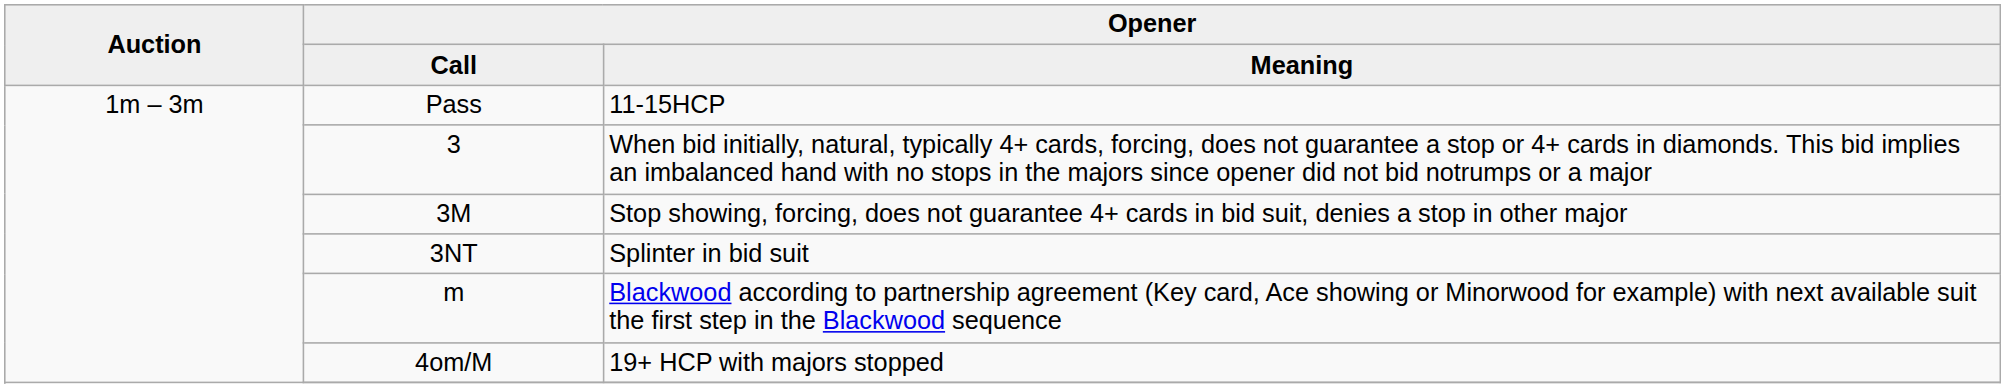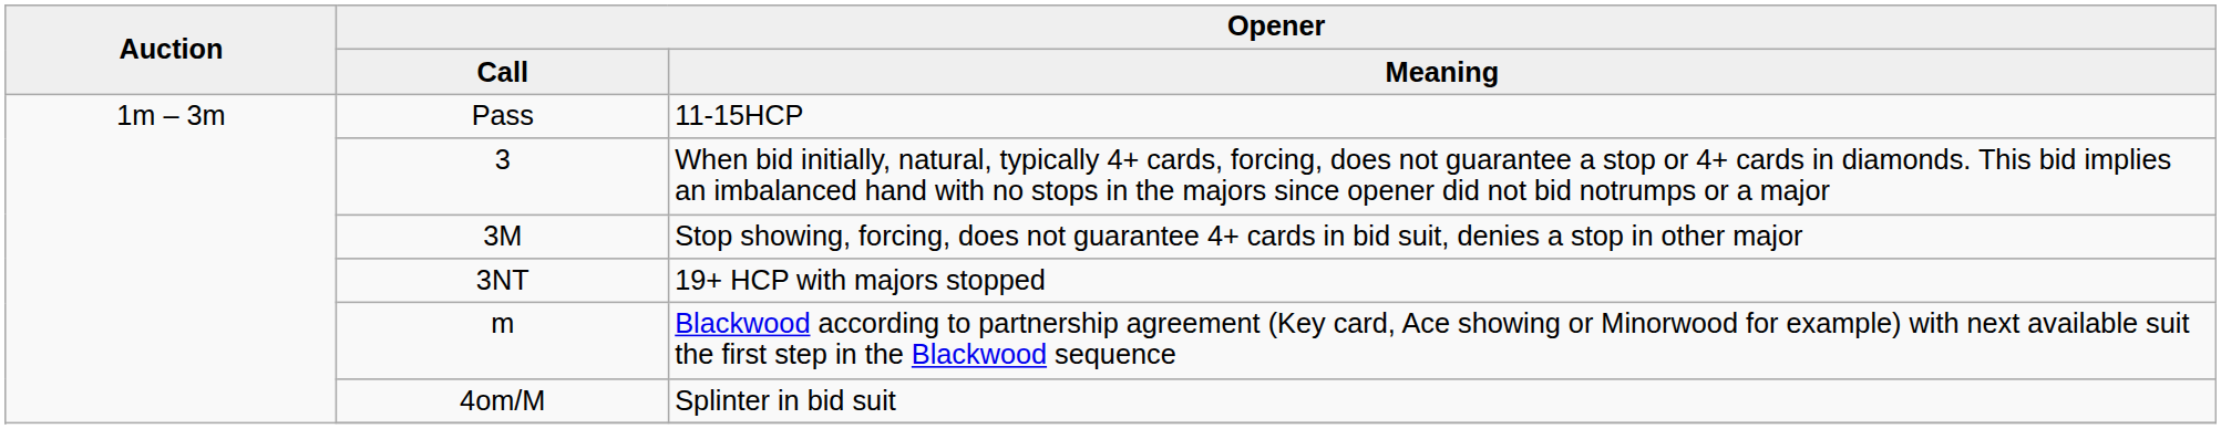3NT | column 3: Splinter in bid suit -> 19+ HCP with majors stopped
4om/M | column 3: 19+ HCP with majors stopped -> Splinter in bid suit
